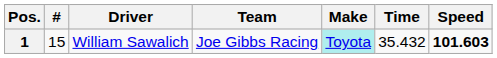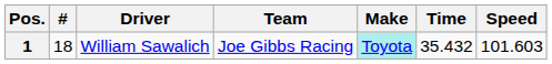1 | #: 15 -> 18
1 | Speed: bold -> normal
